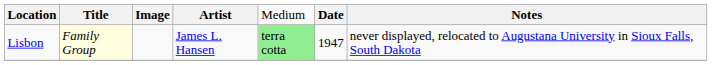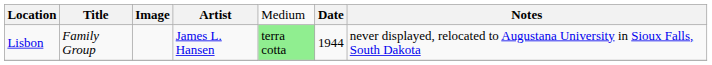Lisbon | column 2: lightyellow background -> no background
Lisbon | column 6: 1947 -> 1944
